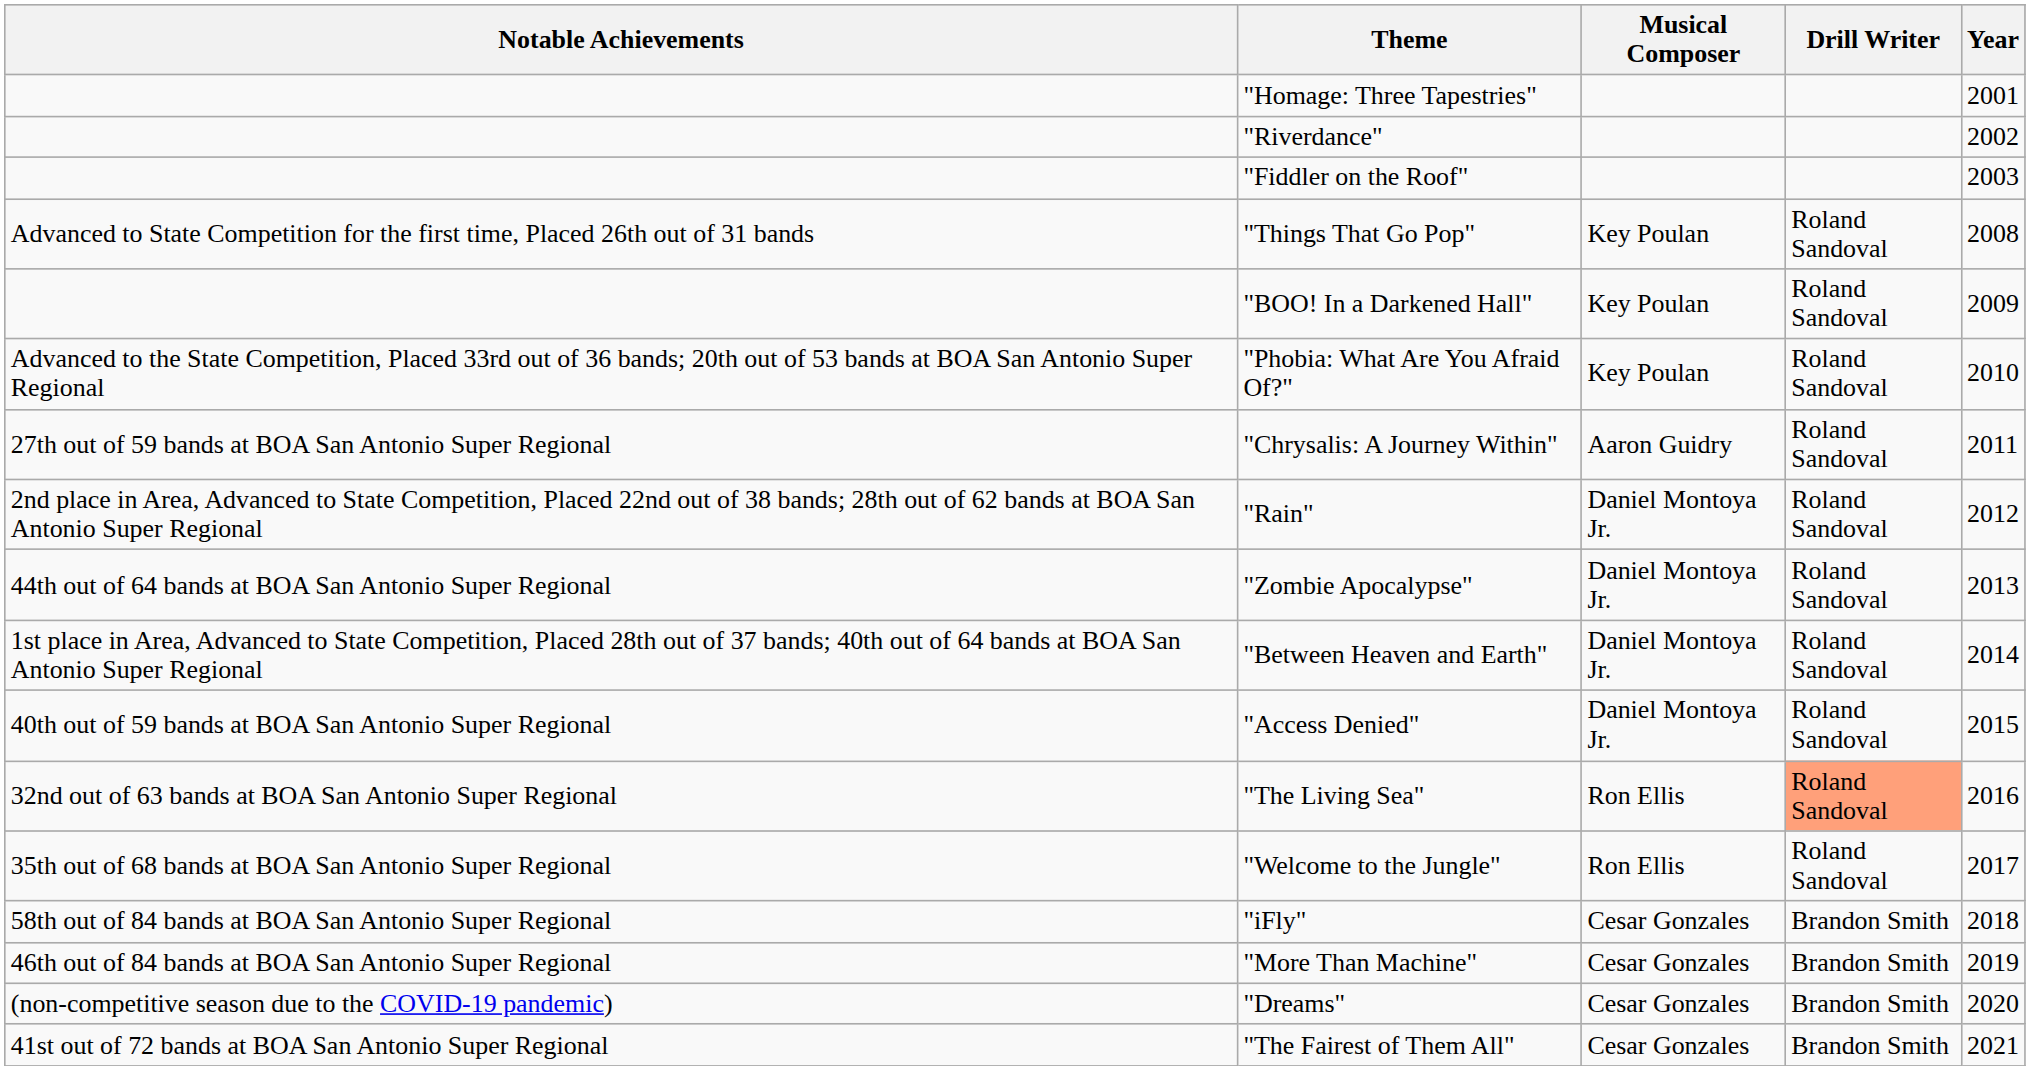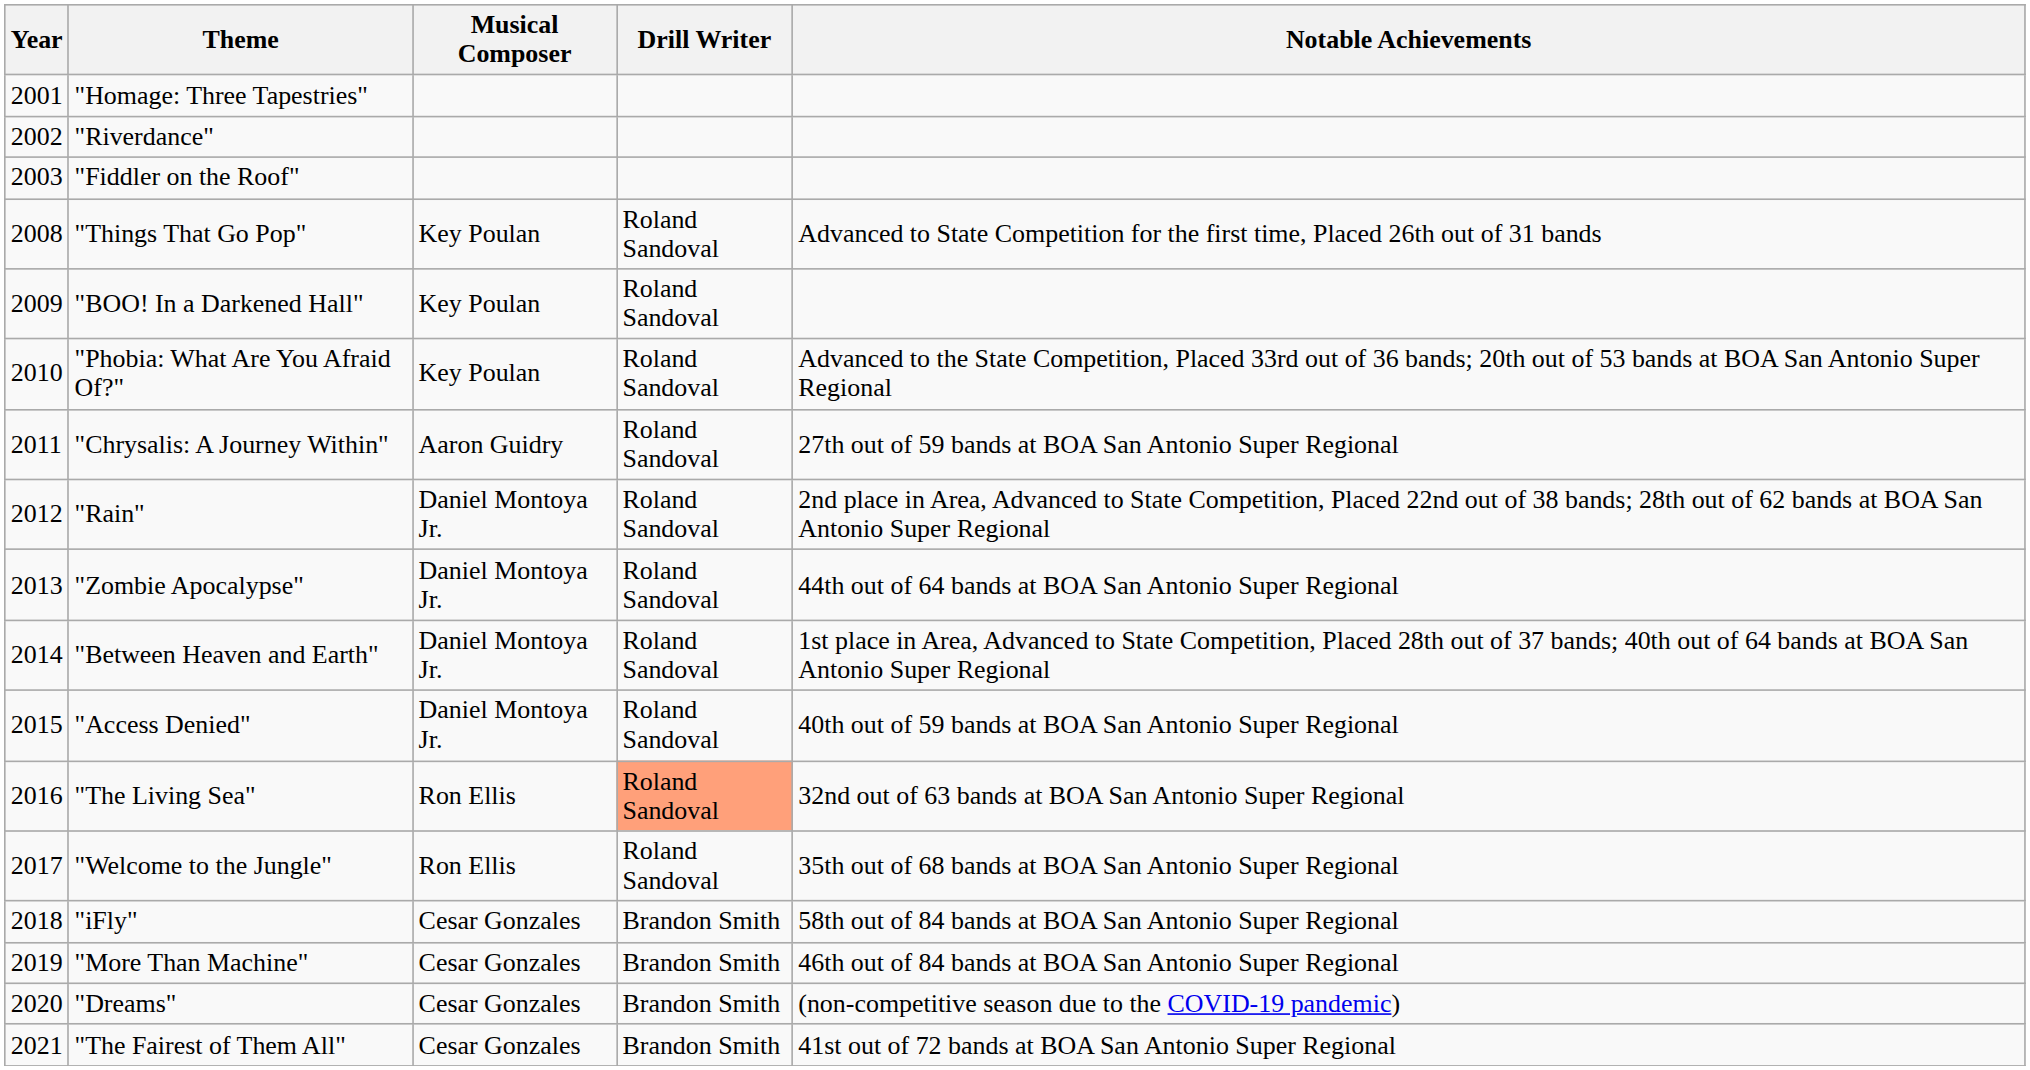columns swapped: Year <-> Notable Achievements
